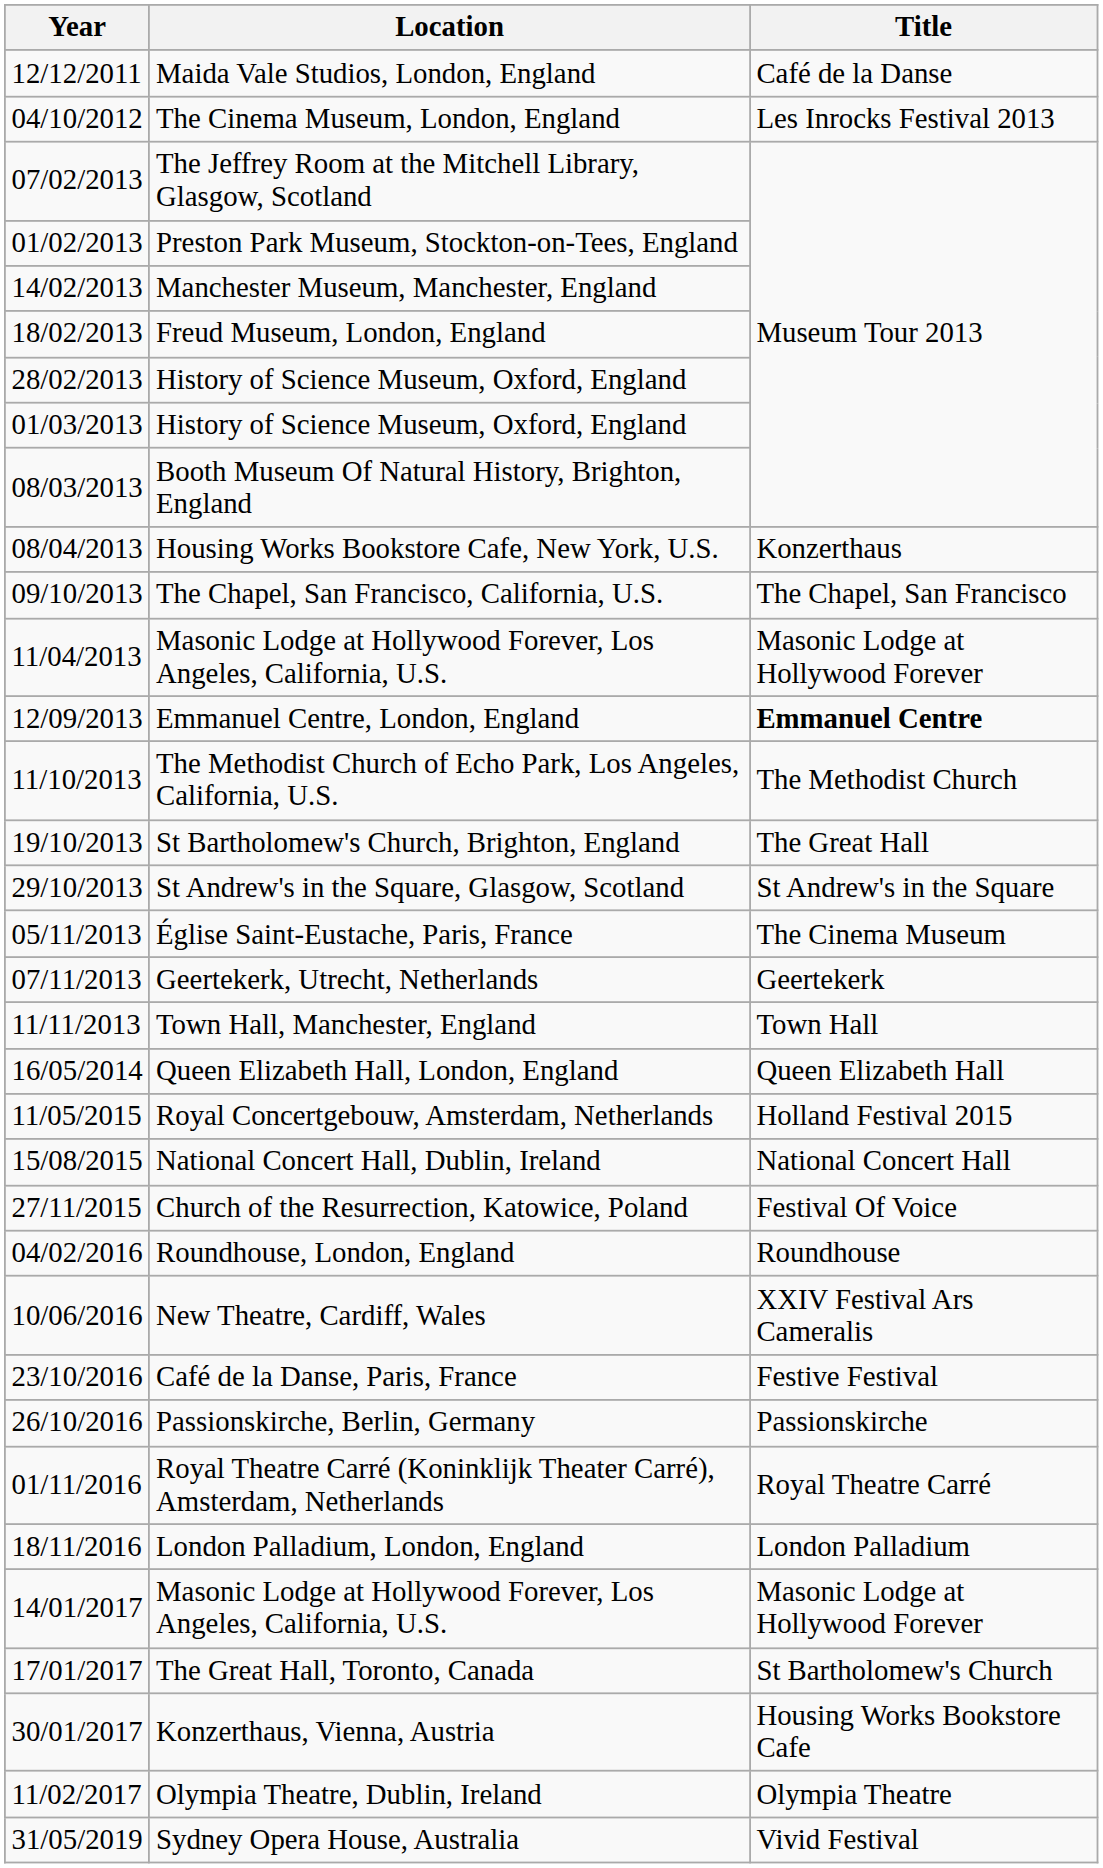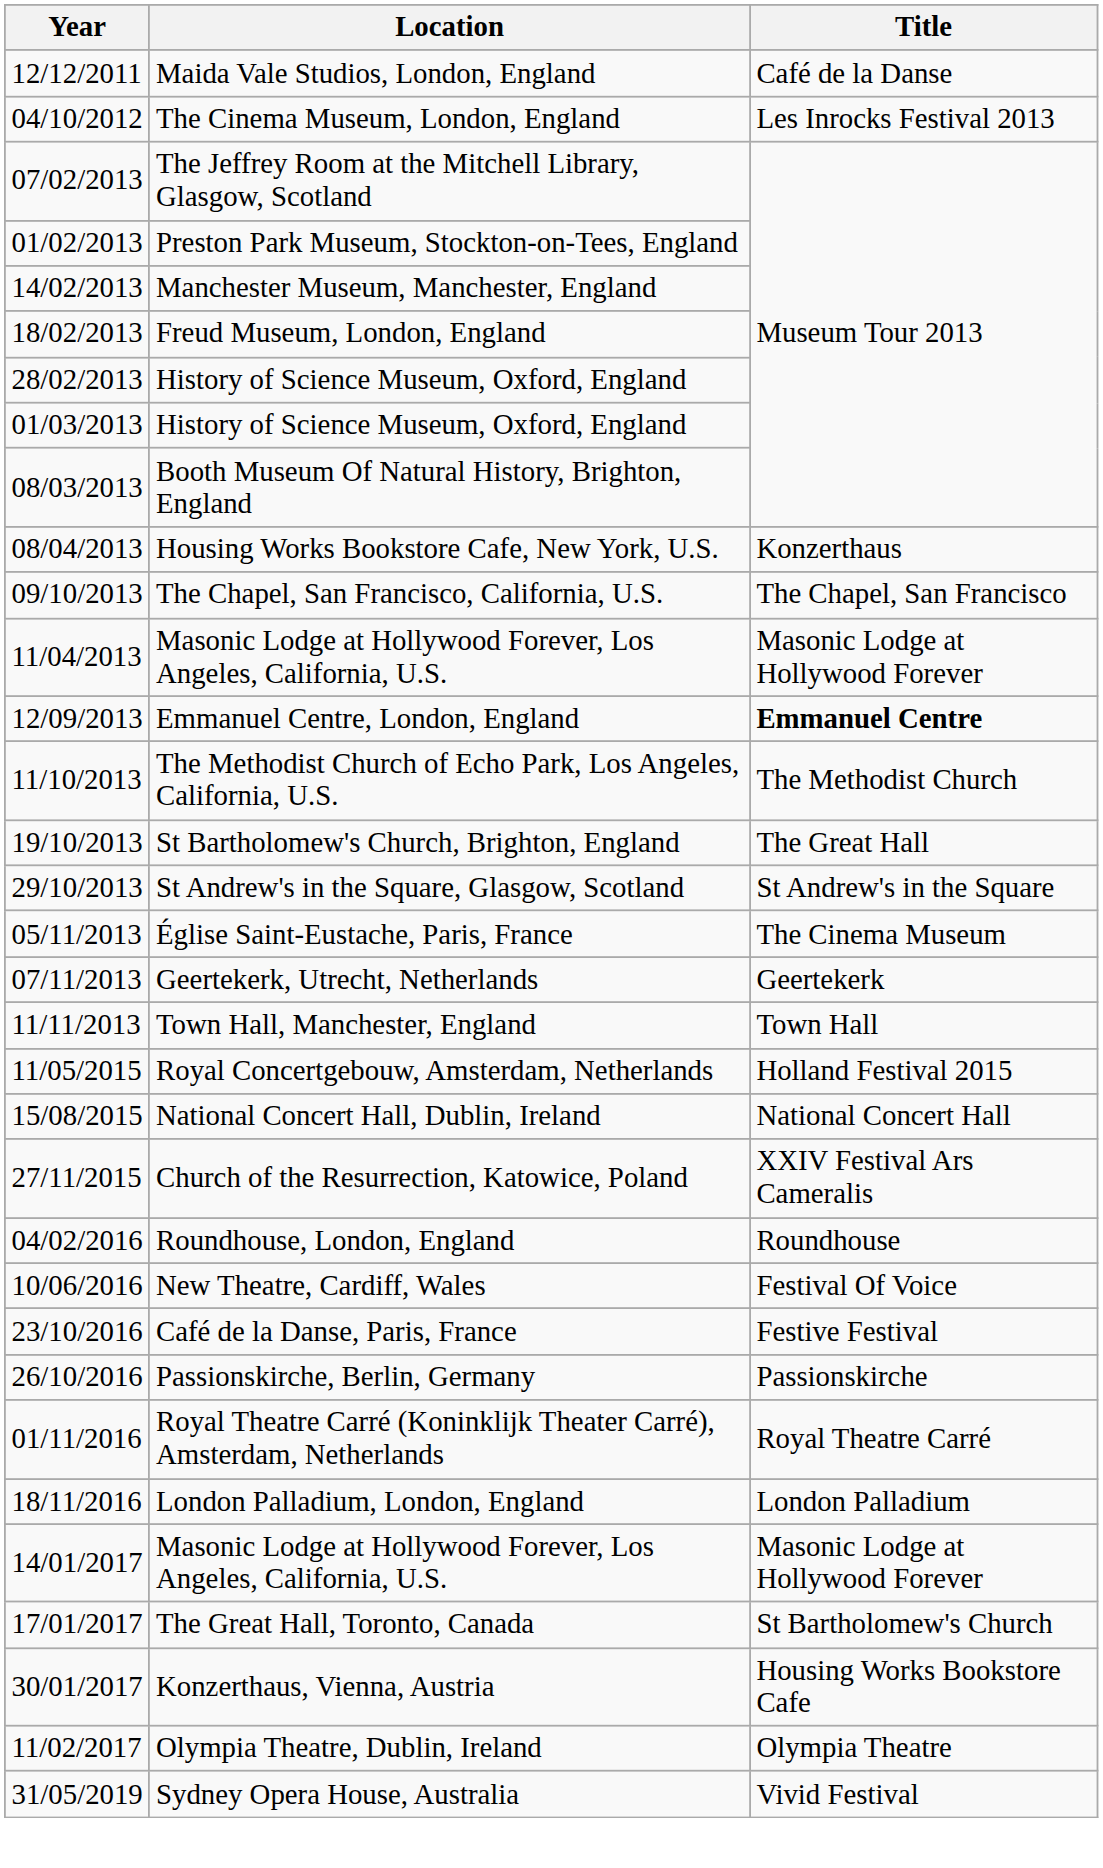- row: 16/05/2014 | Queen Elizabeth Hall, London, England | Queen Elizabeth Hall
Church of the Resurrection, Katowice, Poland | Title: Festival Of Voice -> XXIV Festival Ars Cameralis
New Theatre, Cardiff, Wales | Title: XXIV Festival Ars Cameralis -> Festival Of Voice
